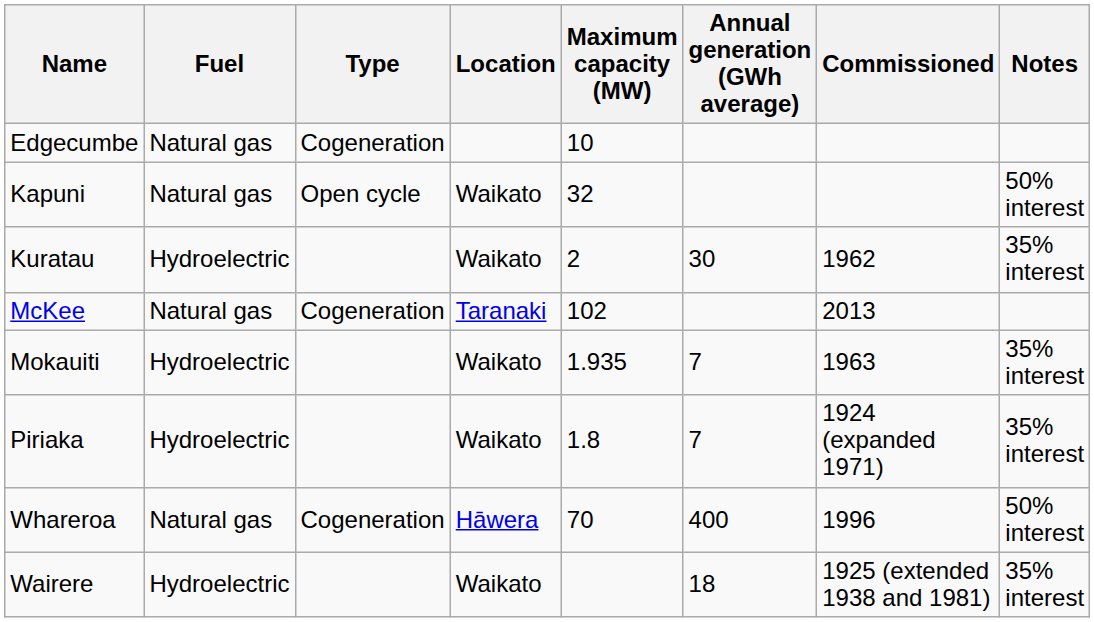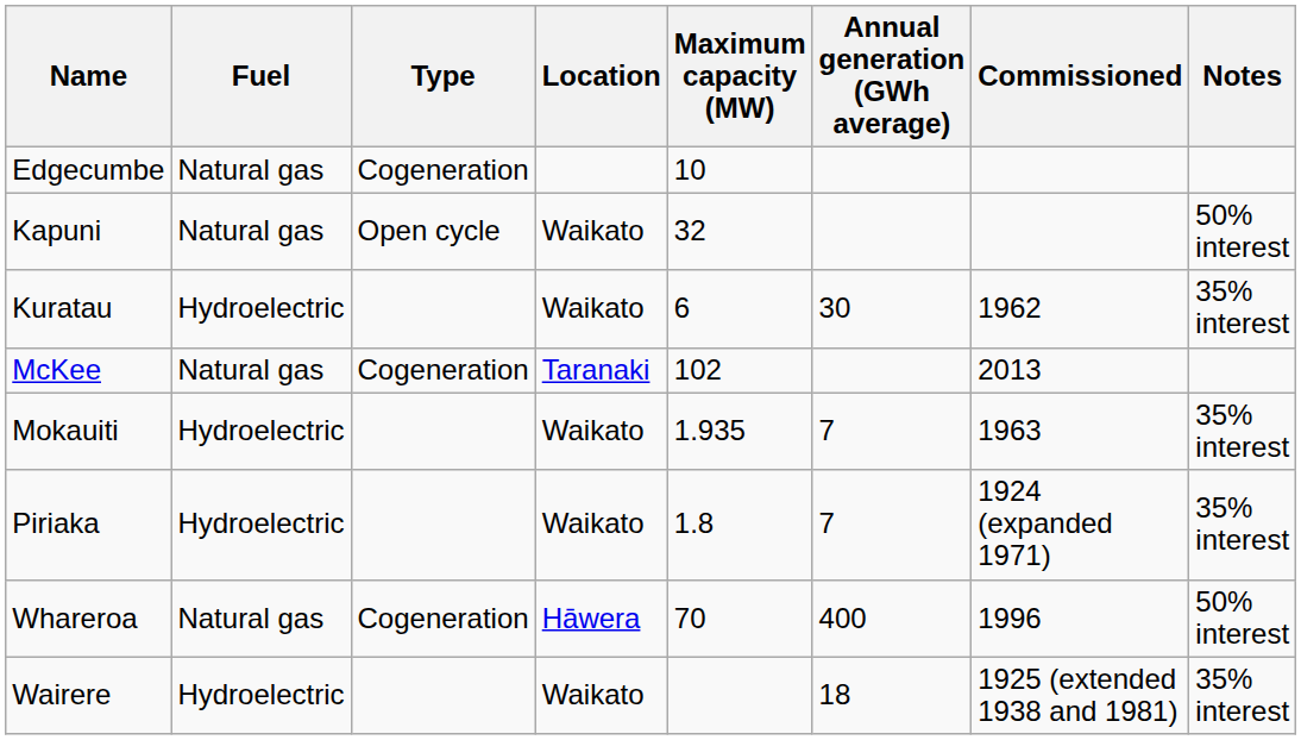Kuratau | Maximum capacity (MW): 2 -> 6
